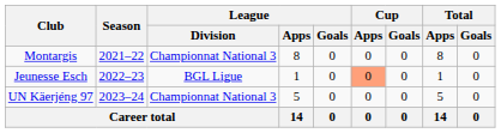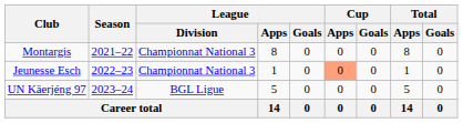Jeunesse Esch | League / Division: BGL Ligue -> Championnat National 3
UN Käerjéng 97 | League / Division: Championnat National 3 -> BGL Ligue
